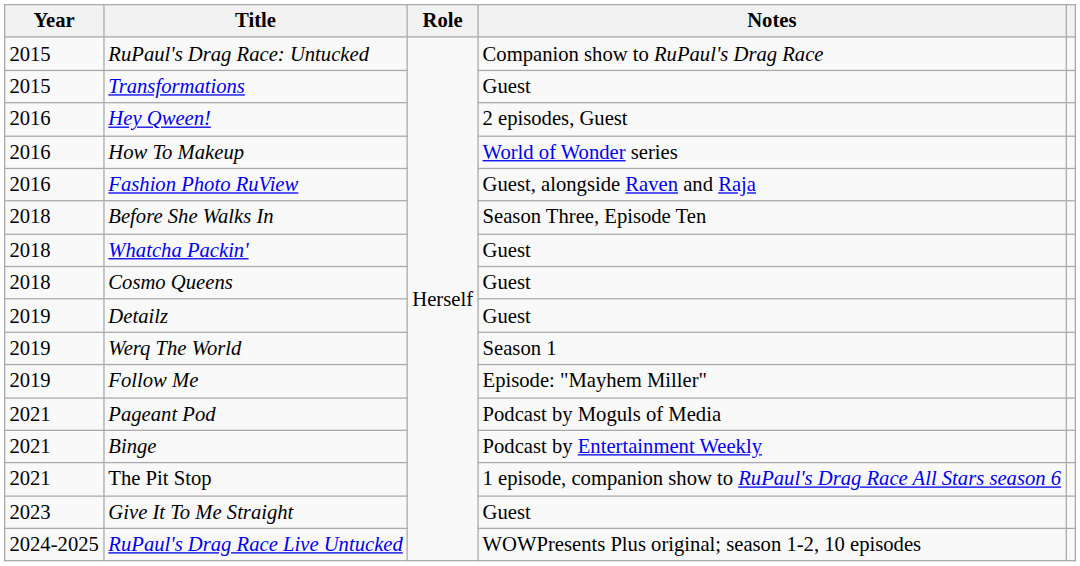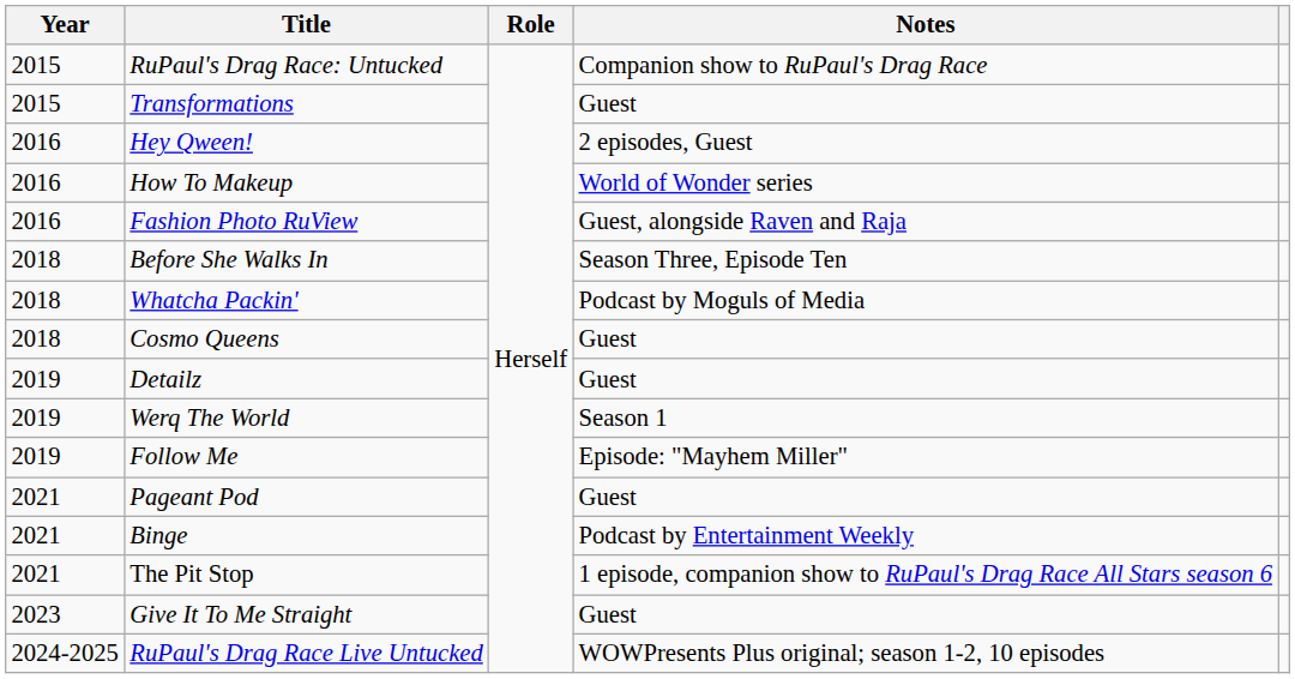Whatcha Packin' | Notes: Guest -> Podcast by Moguls of Media
Pageant Pod | Notes: Podcast by Moguls of Media -> Guest
